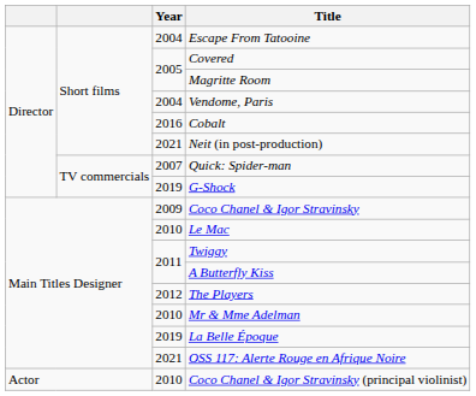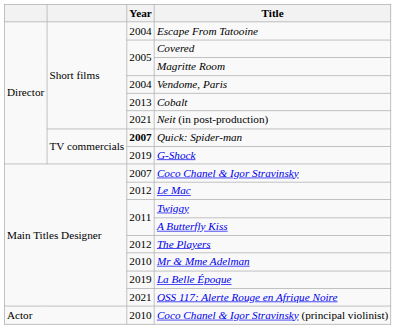Cobalt | Year: 2016 -> 2013
Quick: Spider-man | Year: normal -> bold
Coco Chanel & Igor Stravinsky | Year: 2009 -> 2007
Le Mac | Year: 2010 -> 2012
